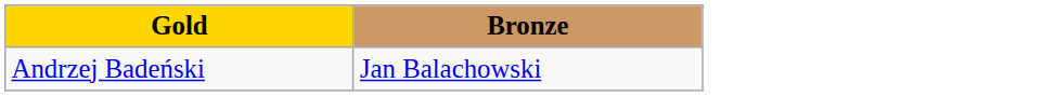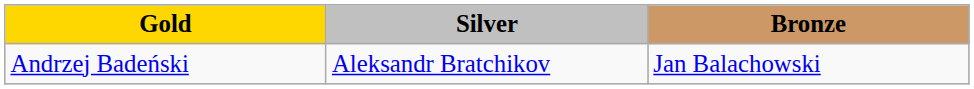+ column: Silver | Aleksandr Bratchikov
